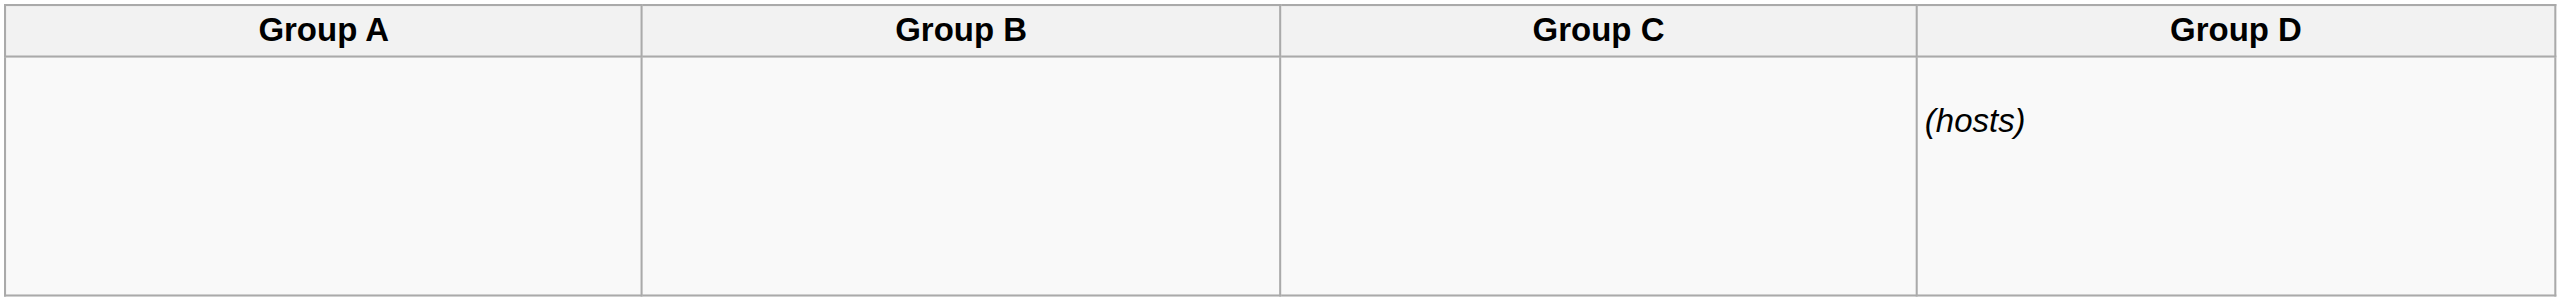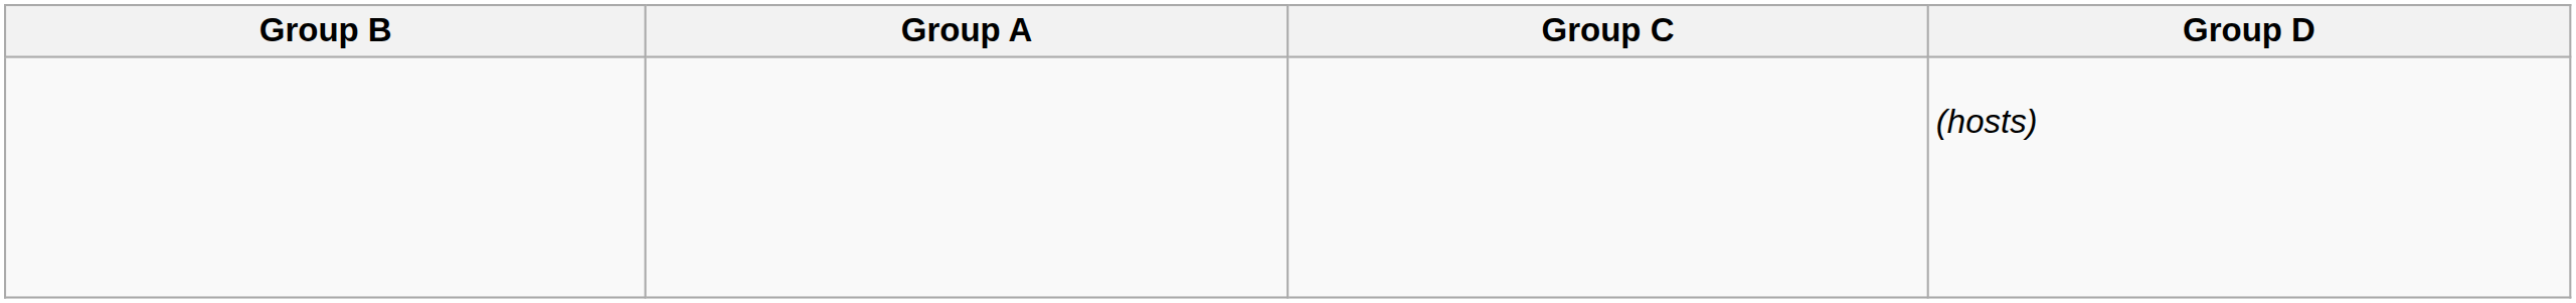columns swapped: Group A <-> Group B
